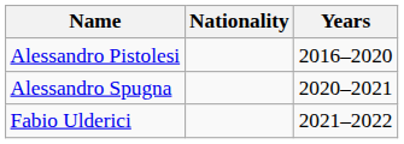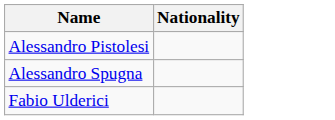- column: Years | 2016–2020 | 2020–2021 | 2021–2022
